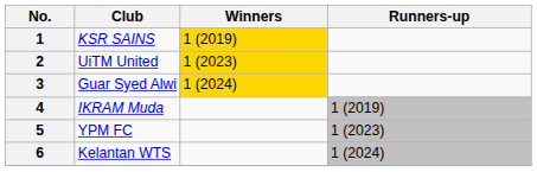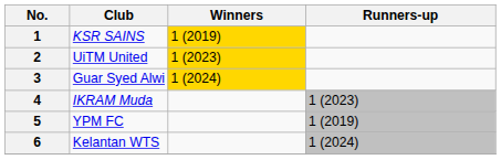4 | Runners-up: 1 (2019) -> 1 (2023)
5 | Runners-up: 1 (2023) -> 1 (2019)
